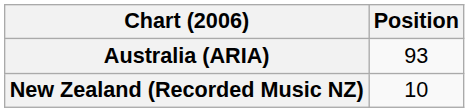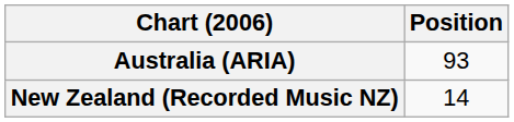New Zealand (Recorded Music NZ) | Position: 10 -> 14
